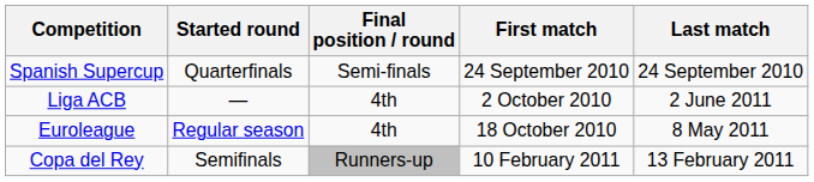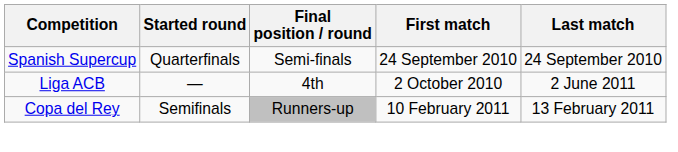- row: Euroleague | Regular season | 4th | 18 October 2010 | 8 May 2011
